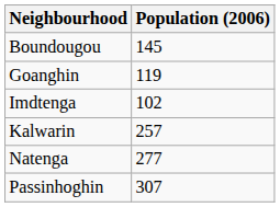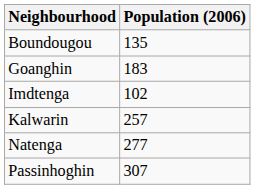Boundougou | Population (2006): 145 -> 135
Goanghin | Population (2006): 119 -> 183
